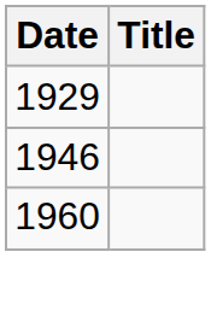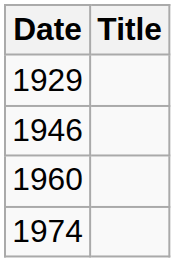+ row: 1974
